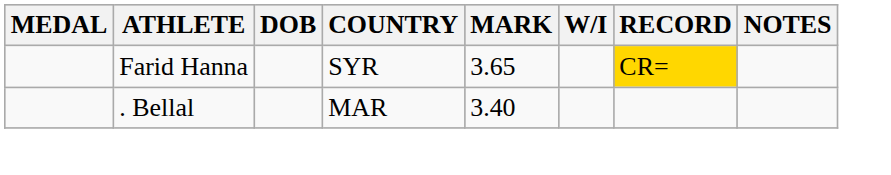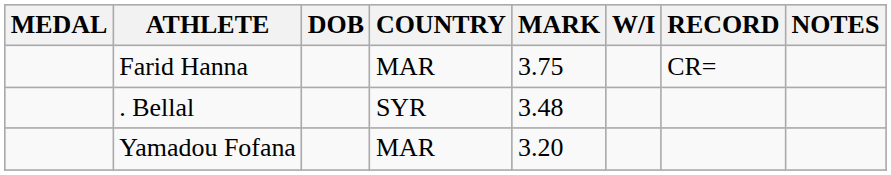Farid Hanna | COUNTRY: SYR -> MAR
Farid Hanna | MARK: 3.65 -> 3.75
Farid Hanna | RECORD: gold background -> no background
. Bellal | COUNTRY: MAR -> SYR
. Bellal | MARK: 3.40 -> 3.48
+ row: Yamadou Fofana | MAR | 3.20
